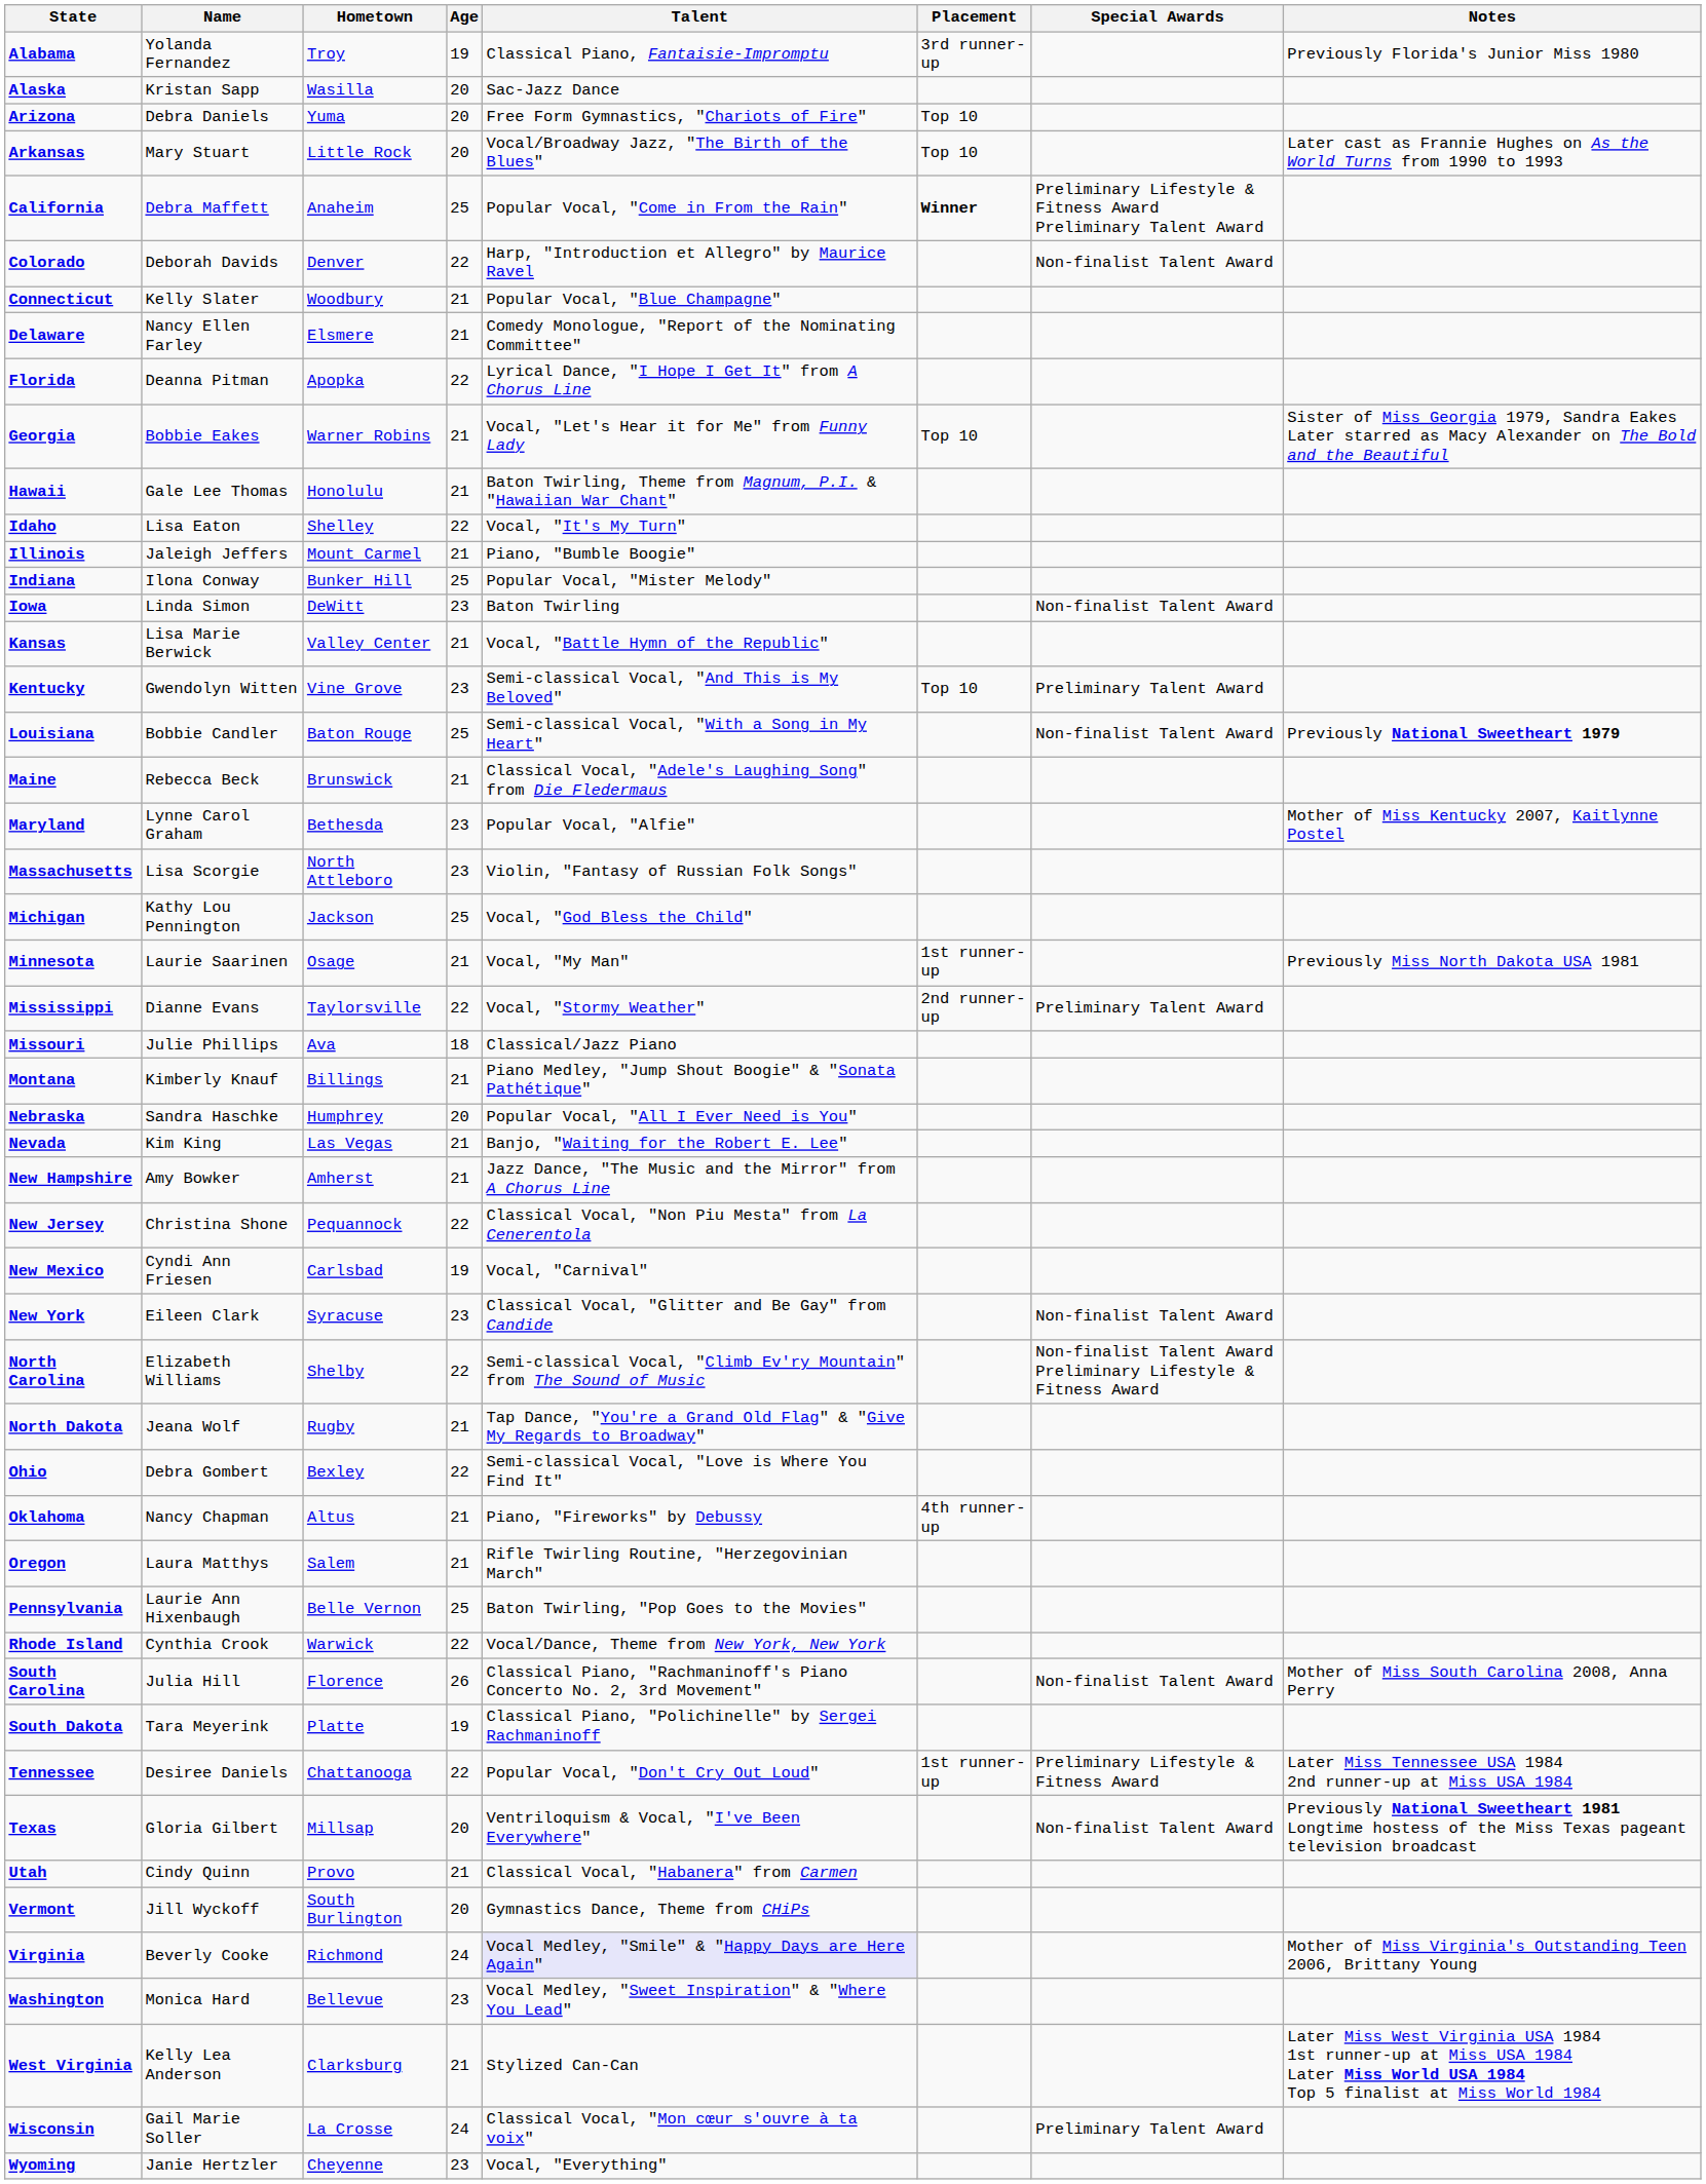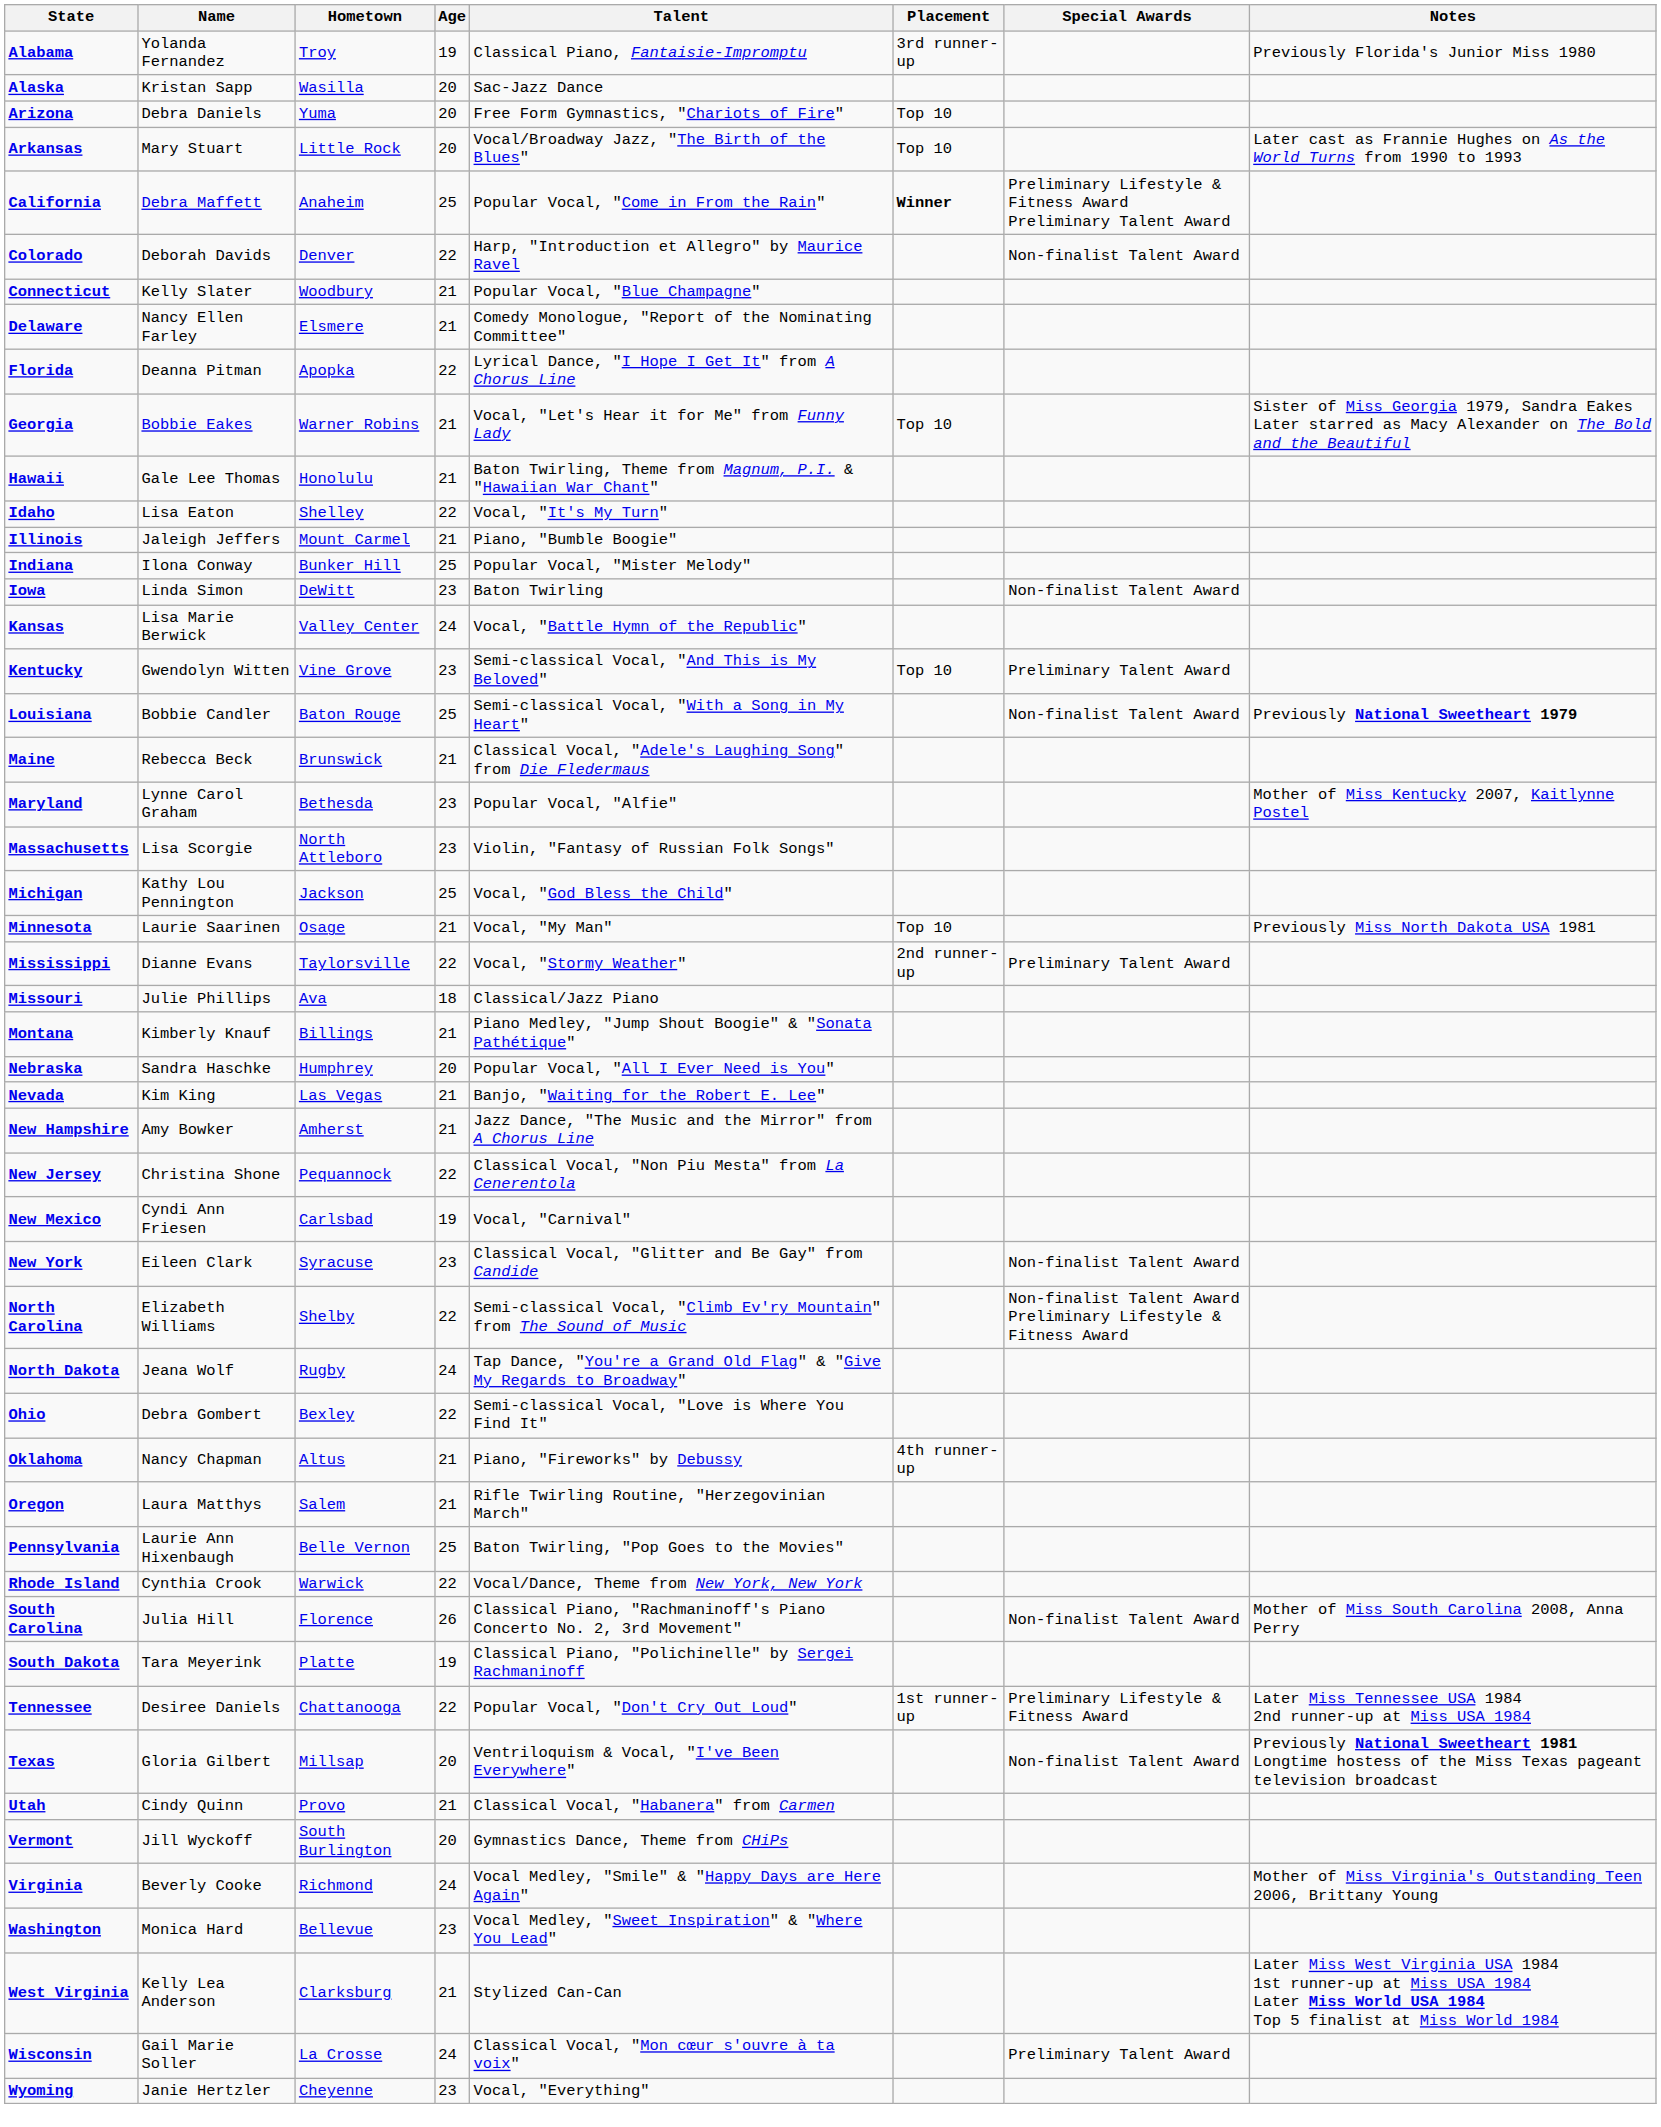Kansas | Age: 21 -> 24
Minnesota | Placement: 1st runner-up -> Top 10
North Dakota | Age: 21 -> 24
Virginia | Talent: lavender background -> no background
